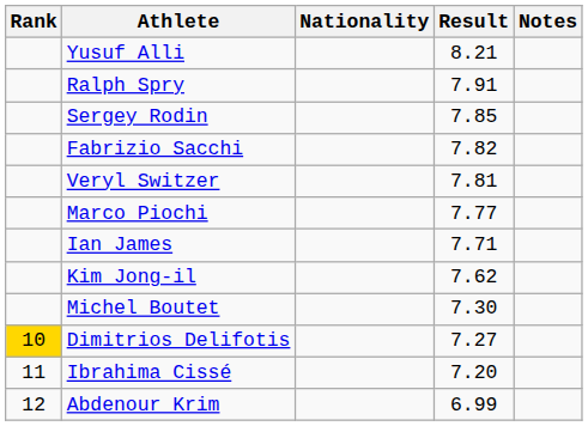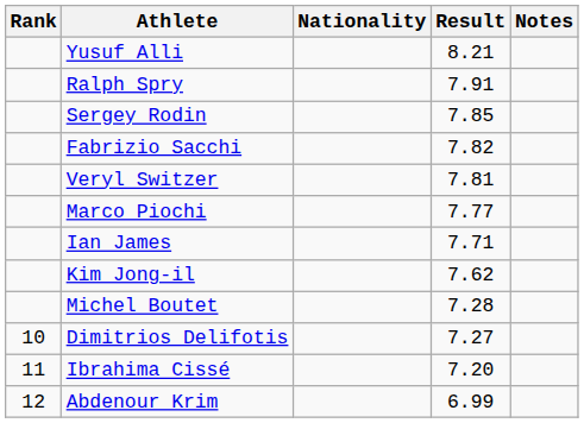Michel Boutet | Result: 7.30 -> 7.28
Dimitrios Delifotis | Rank: gold background -> no background
